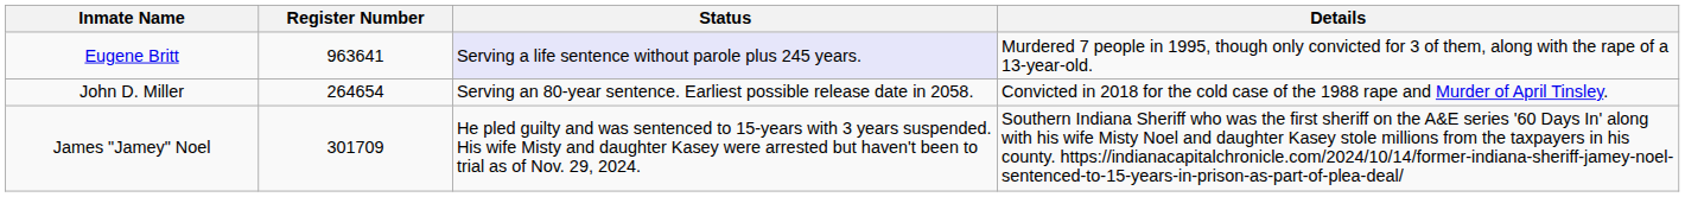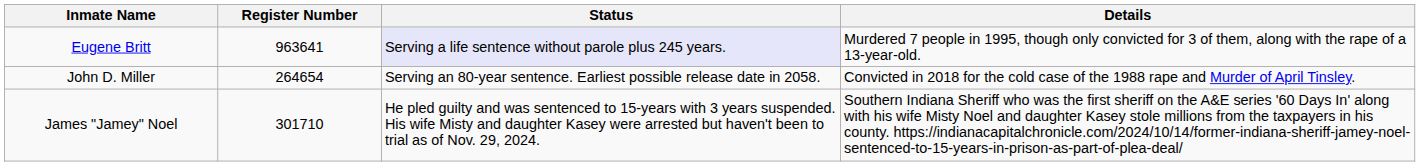James "Jamey" Noel | Register Number: 301709 -> 301710
